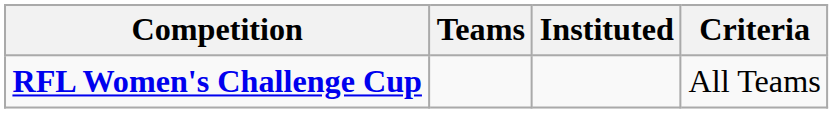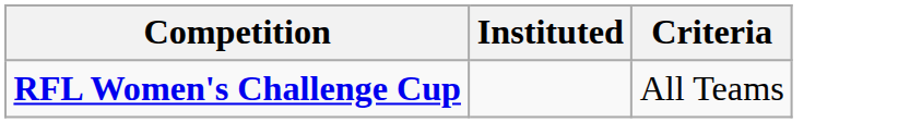- column: Teams
